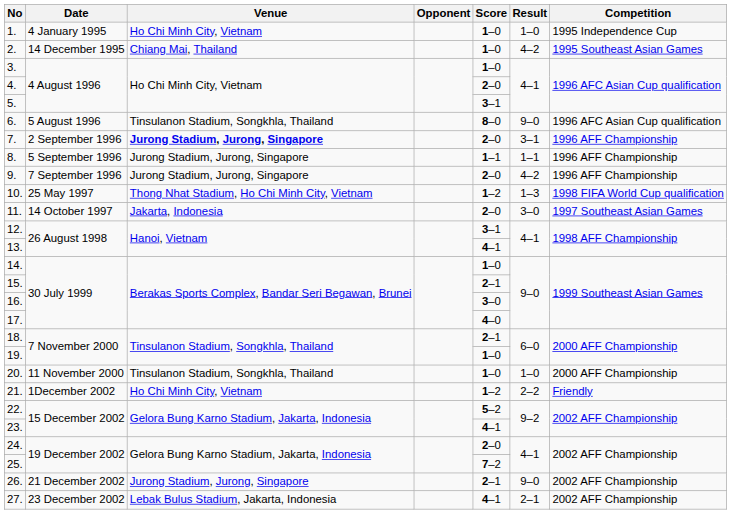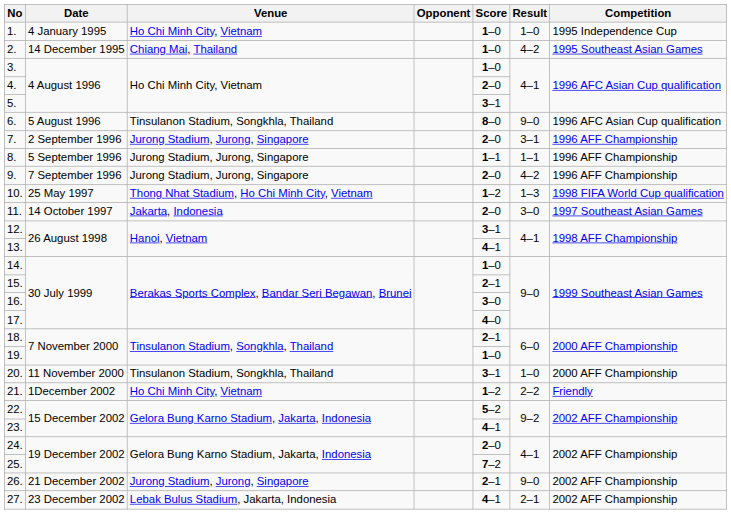7. | Venue: bold -> normal
20. | Score: 1–0 -> 3–1
